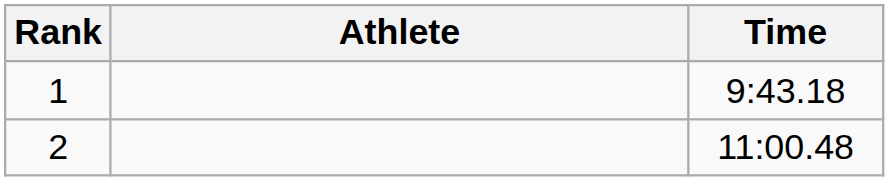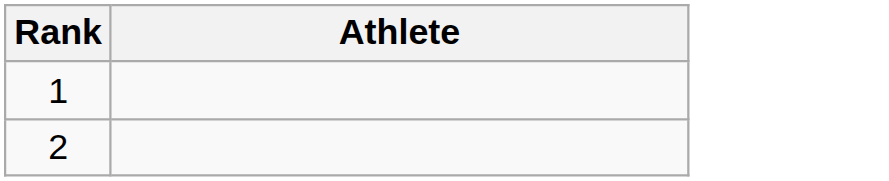- column: Time | 9:43.18 | 11:00.48
